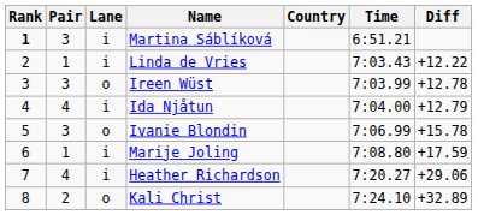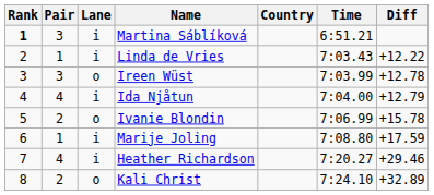Ivanie Blondin | Pair: 3 -> 2
Heather Richardson | Diff: +29.06 -> +29.46
